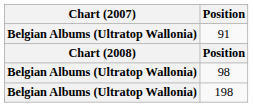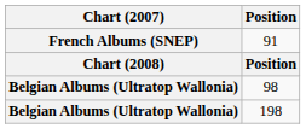91 | Chart (2007): Belgian Albums (Ultratop Wallonia) -> French Albums (SNEP)
